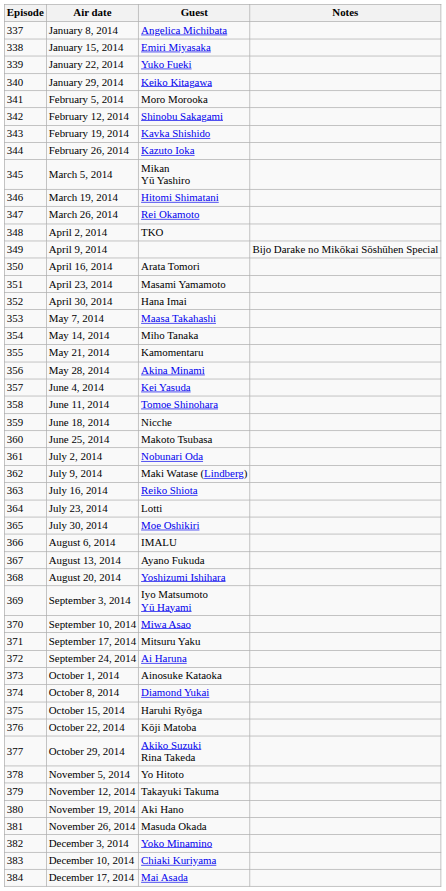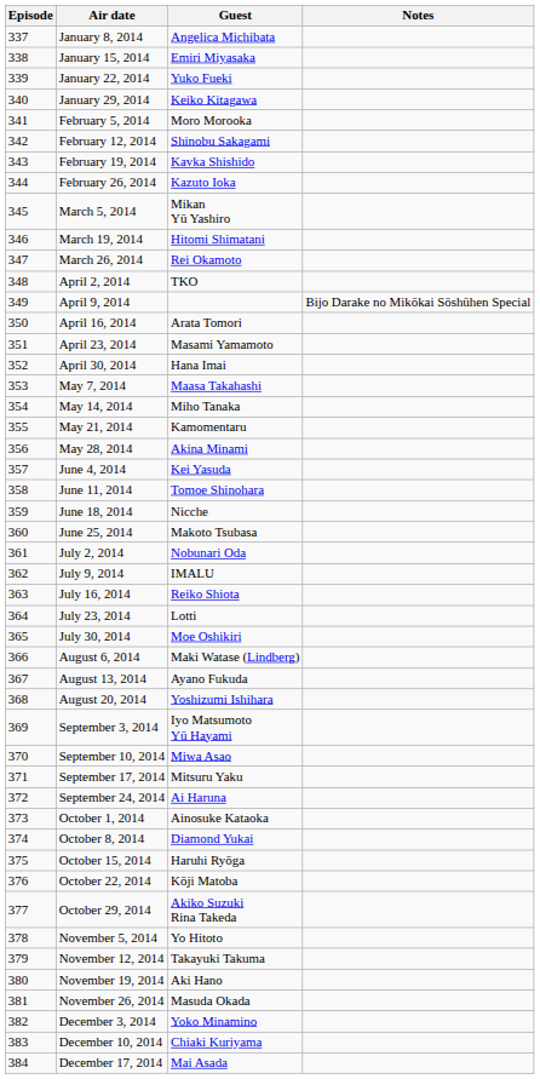July 9, 2014 | Guest: Maki Watase (Lindberg) -> IMALU
August 6, 2014 | Guest: IMALU -> Maki Watase (Lindberg)
